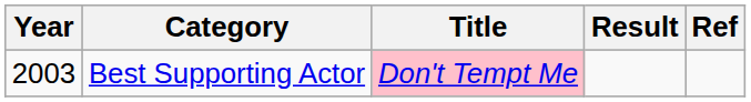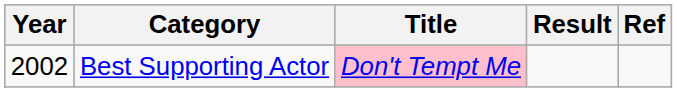Best Supporting Actor | Year: 2003 -> 2002
